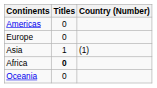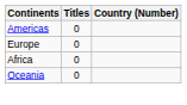- row: Asia | 1 | (1)
Africa | Titles: bold -> normal
